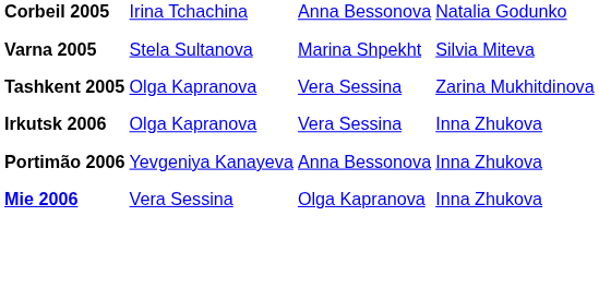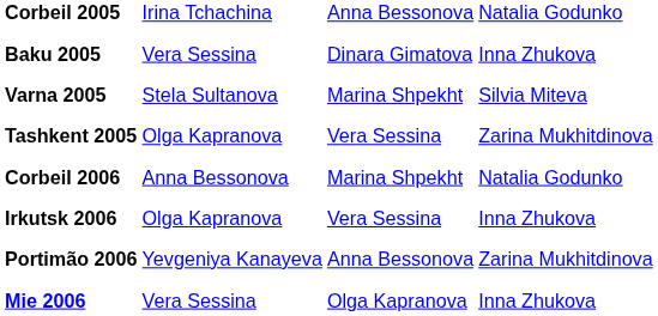+ row: Baku 2005 | Vera Sessina | Dinara Gimatova | Inna Zhukova
+ row: Corbeil 2006 | Anna Bessonova | Marina Shpekht | Natalia Godunko
Portimão 2006 | column 4: Inna Zhukova -> Zarina Mukhitdinova
